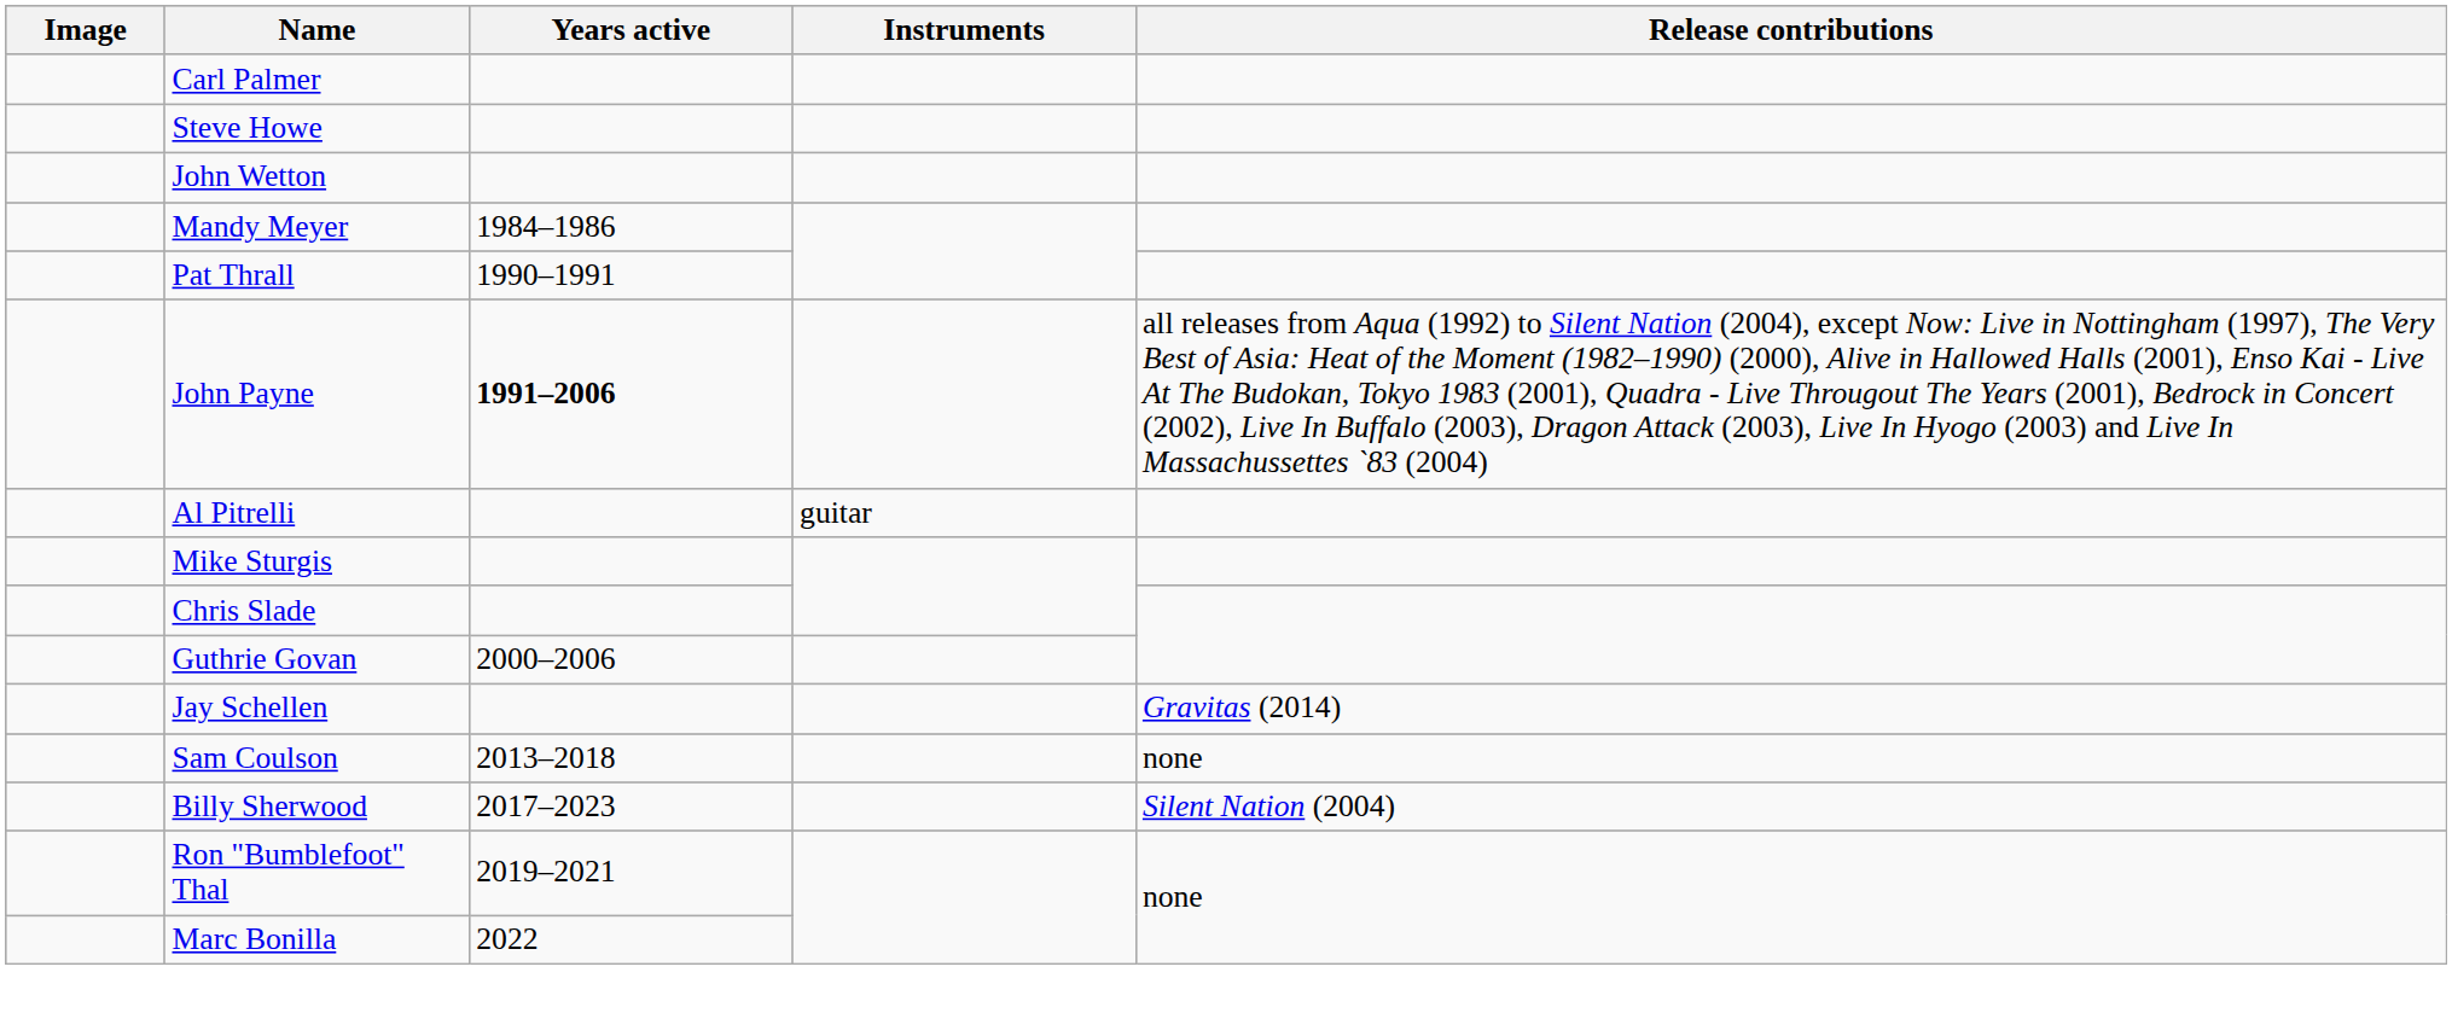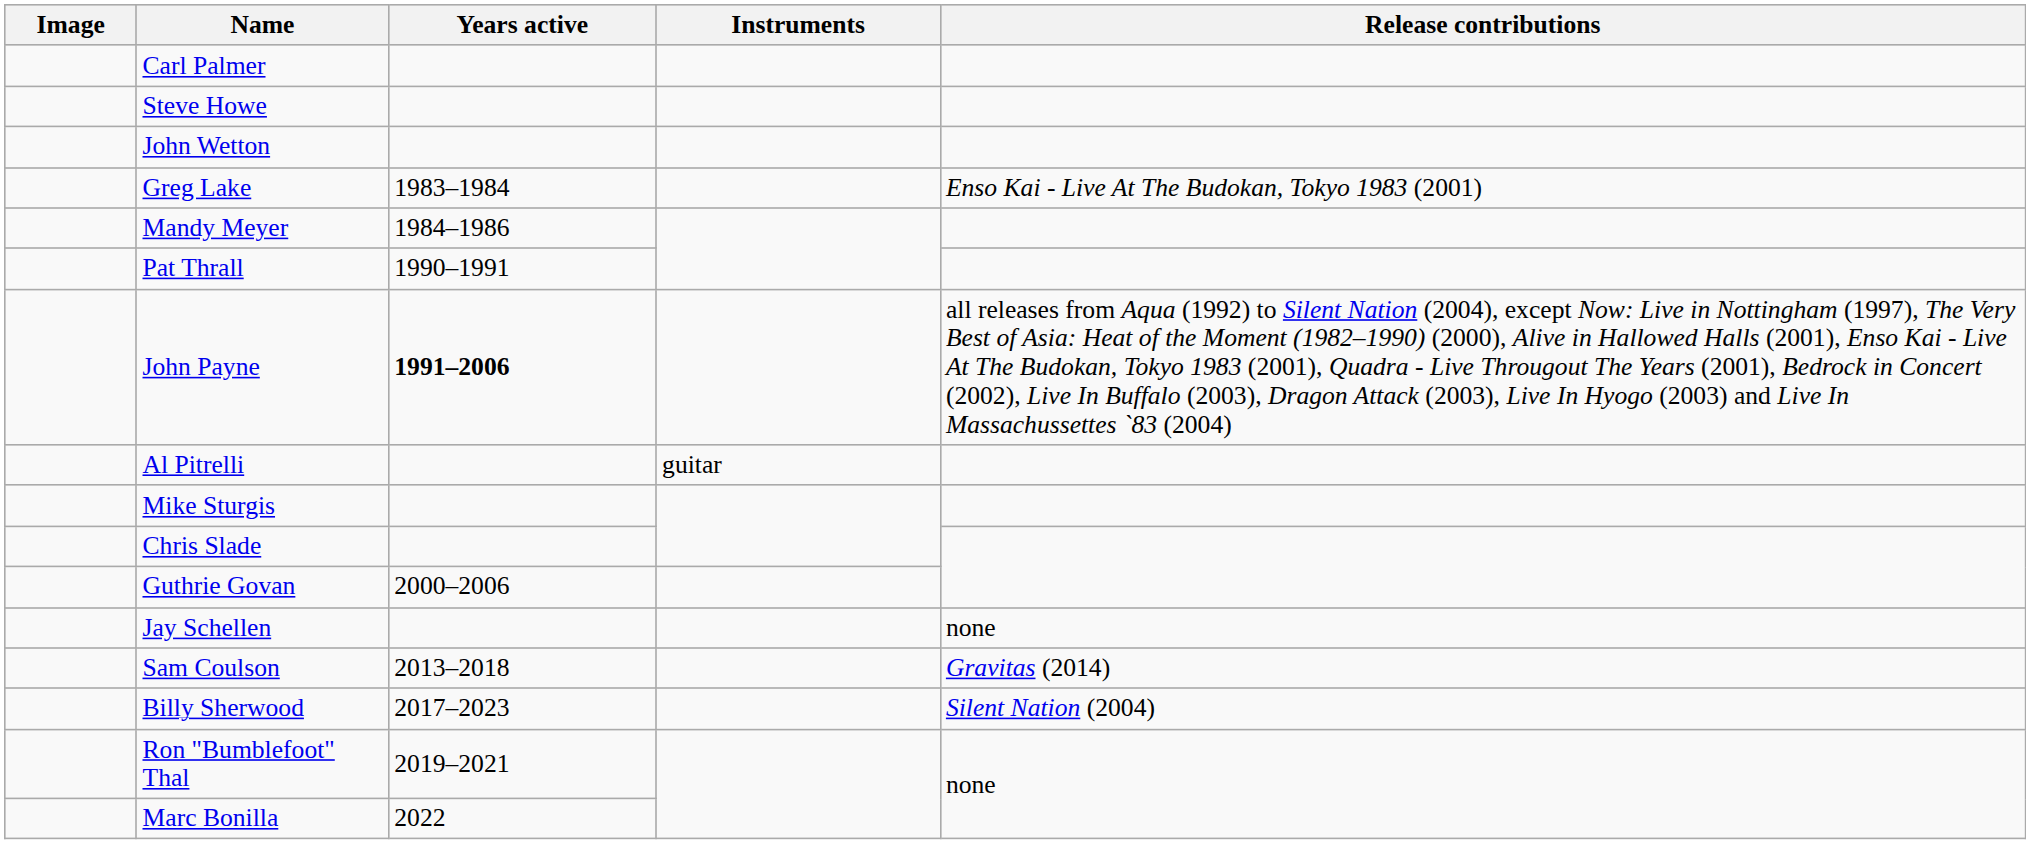+ row: Greg Lake | 1983–1984 | Enso Kai - Live At The Budokan, Tokyo 1983 (2001)
Jay Schellen | Release contributions: Gravitas (2014) -> none
Sam Coulson | Release contributions: none -> Gravitas (2014)
